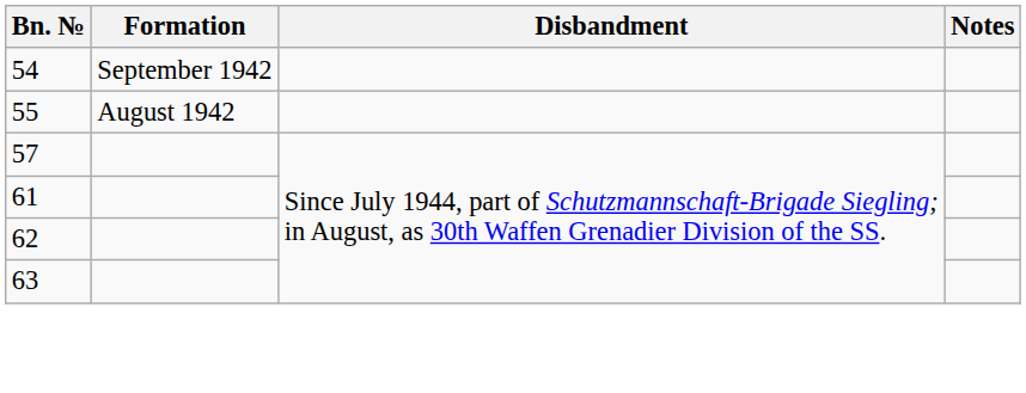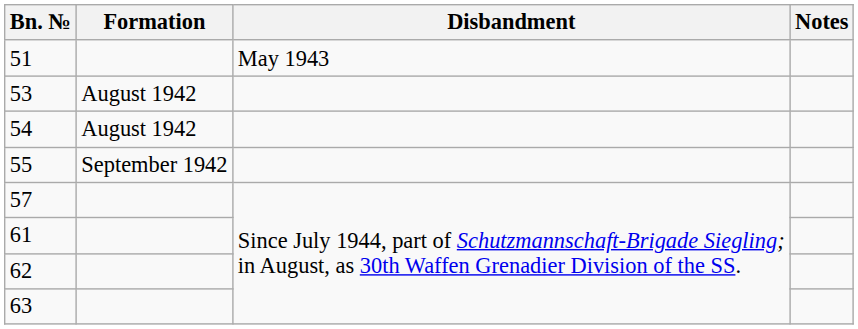+ row: 51 | May 1943
+ row: 53 | August 1942
54 | Formation: September 1942 -> August 1942
55 | Formation: August 1942 -> September 1942
